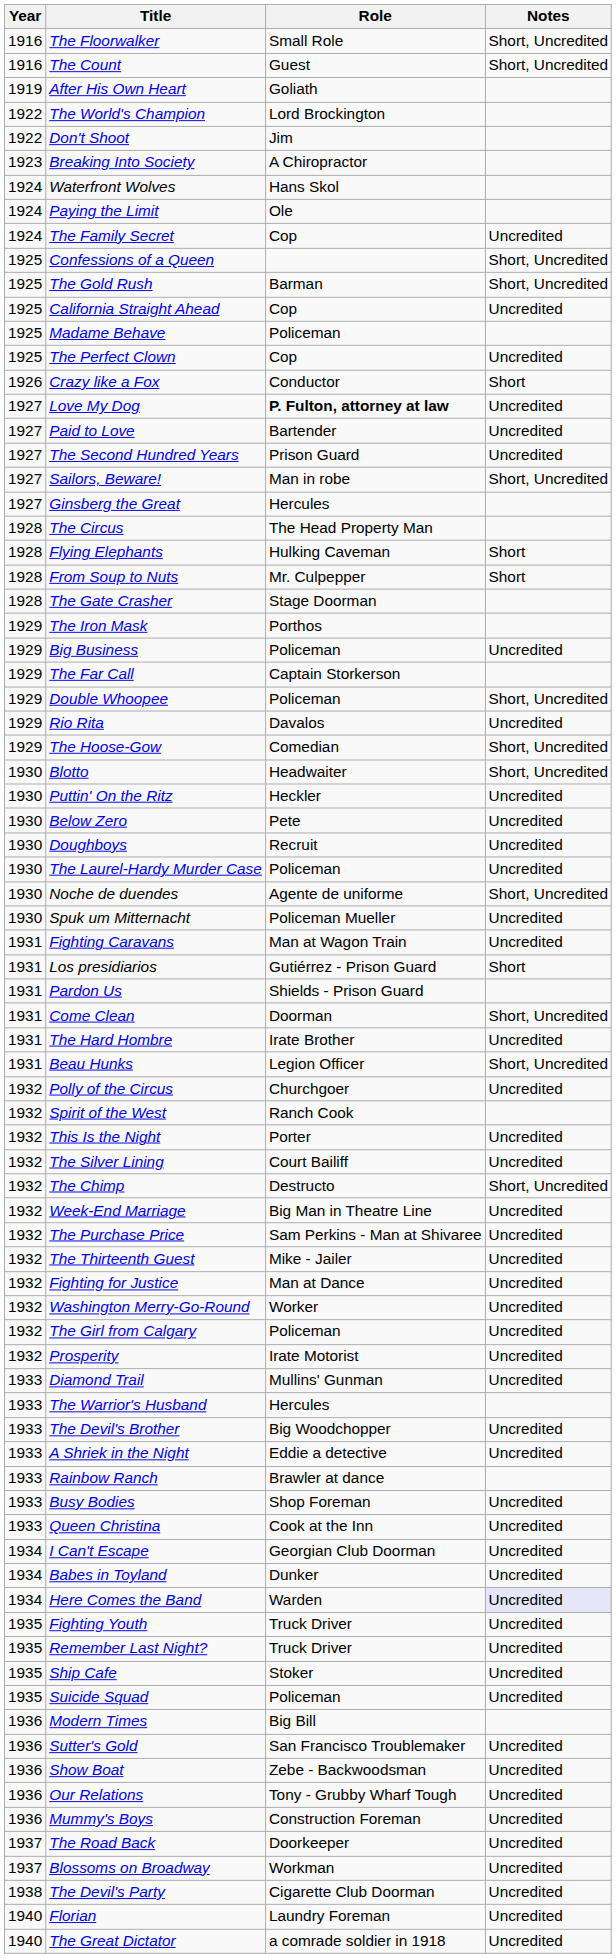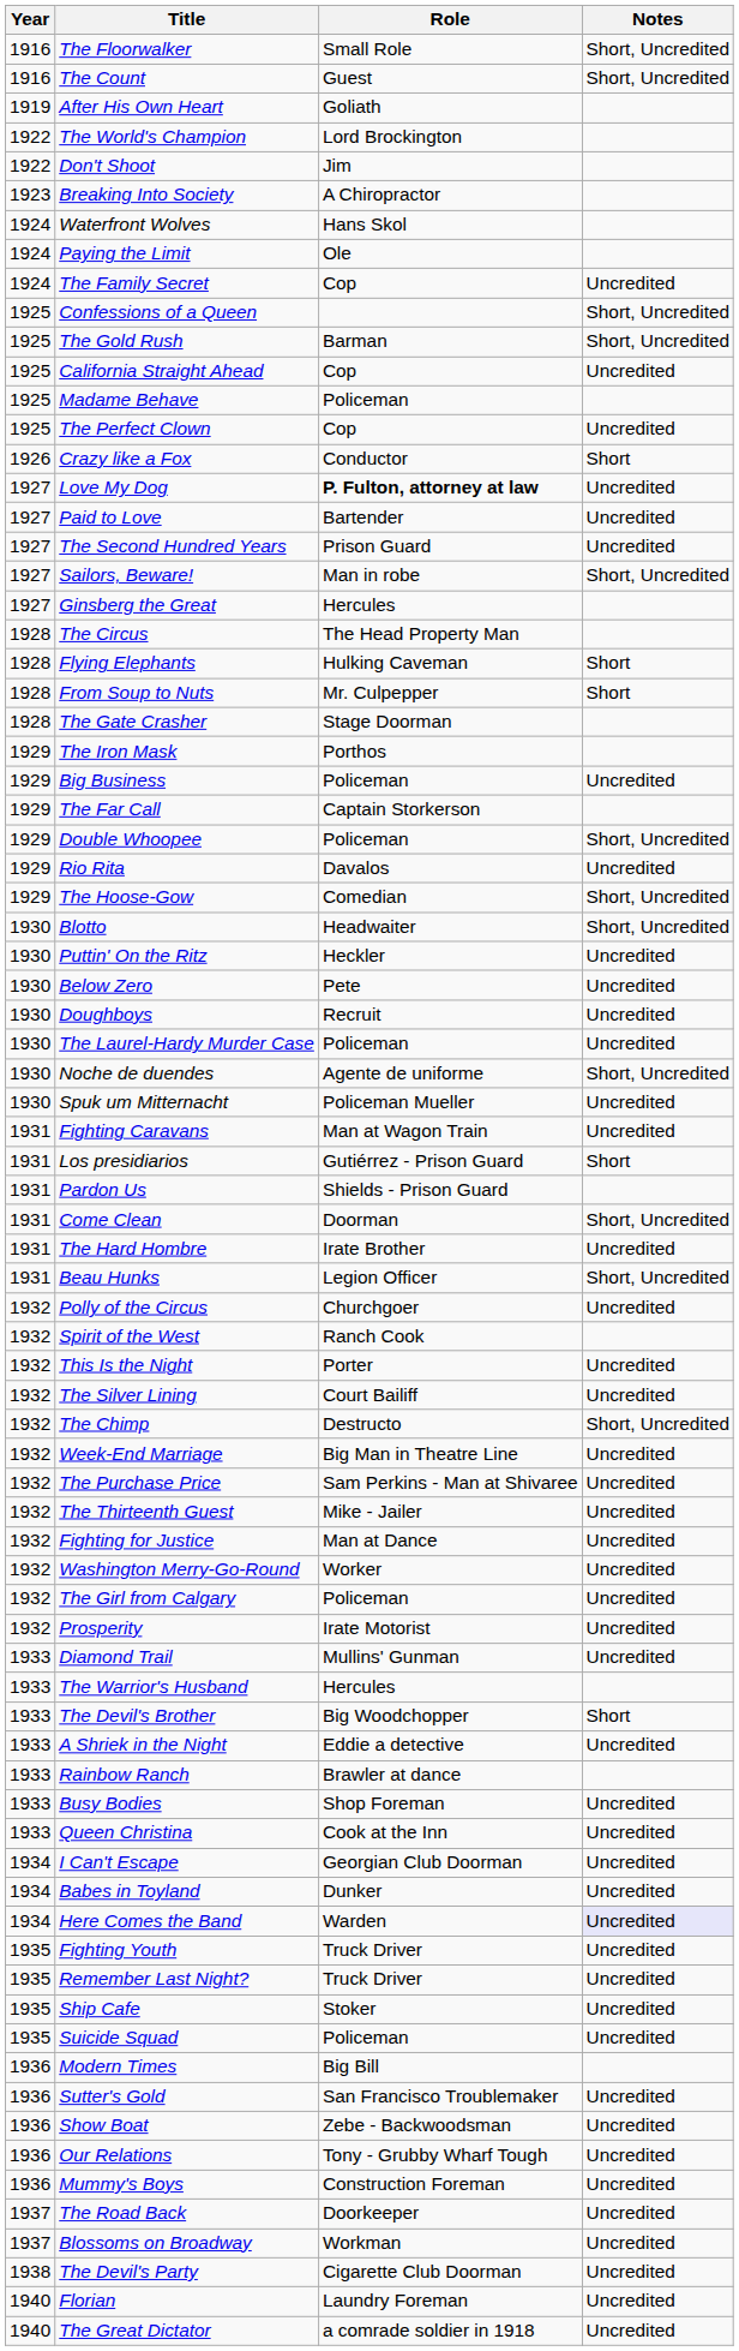The Devil's Brother | Notes: Uncredited -> Short
